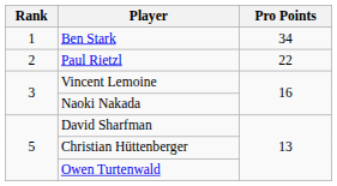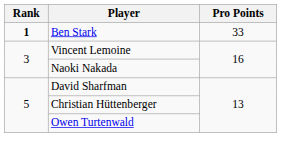Ben Stark | Rank: normal -> bold
Ben Stark | Pro Points: 34 -> 33
- row: 2 | Paul Rietzl | 22
